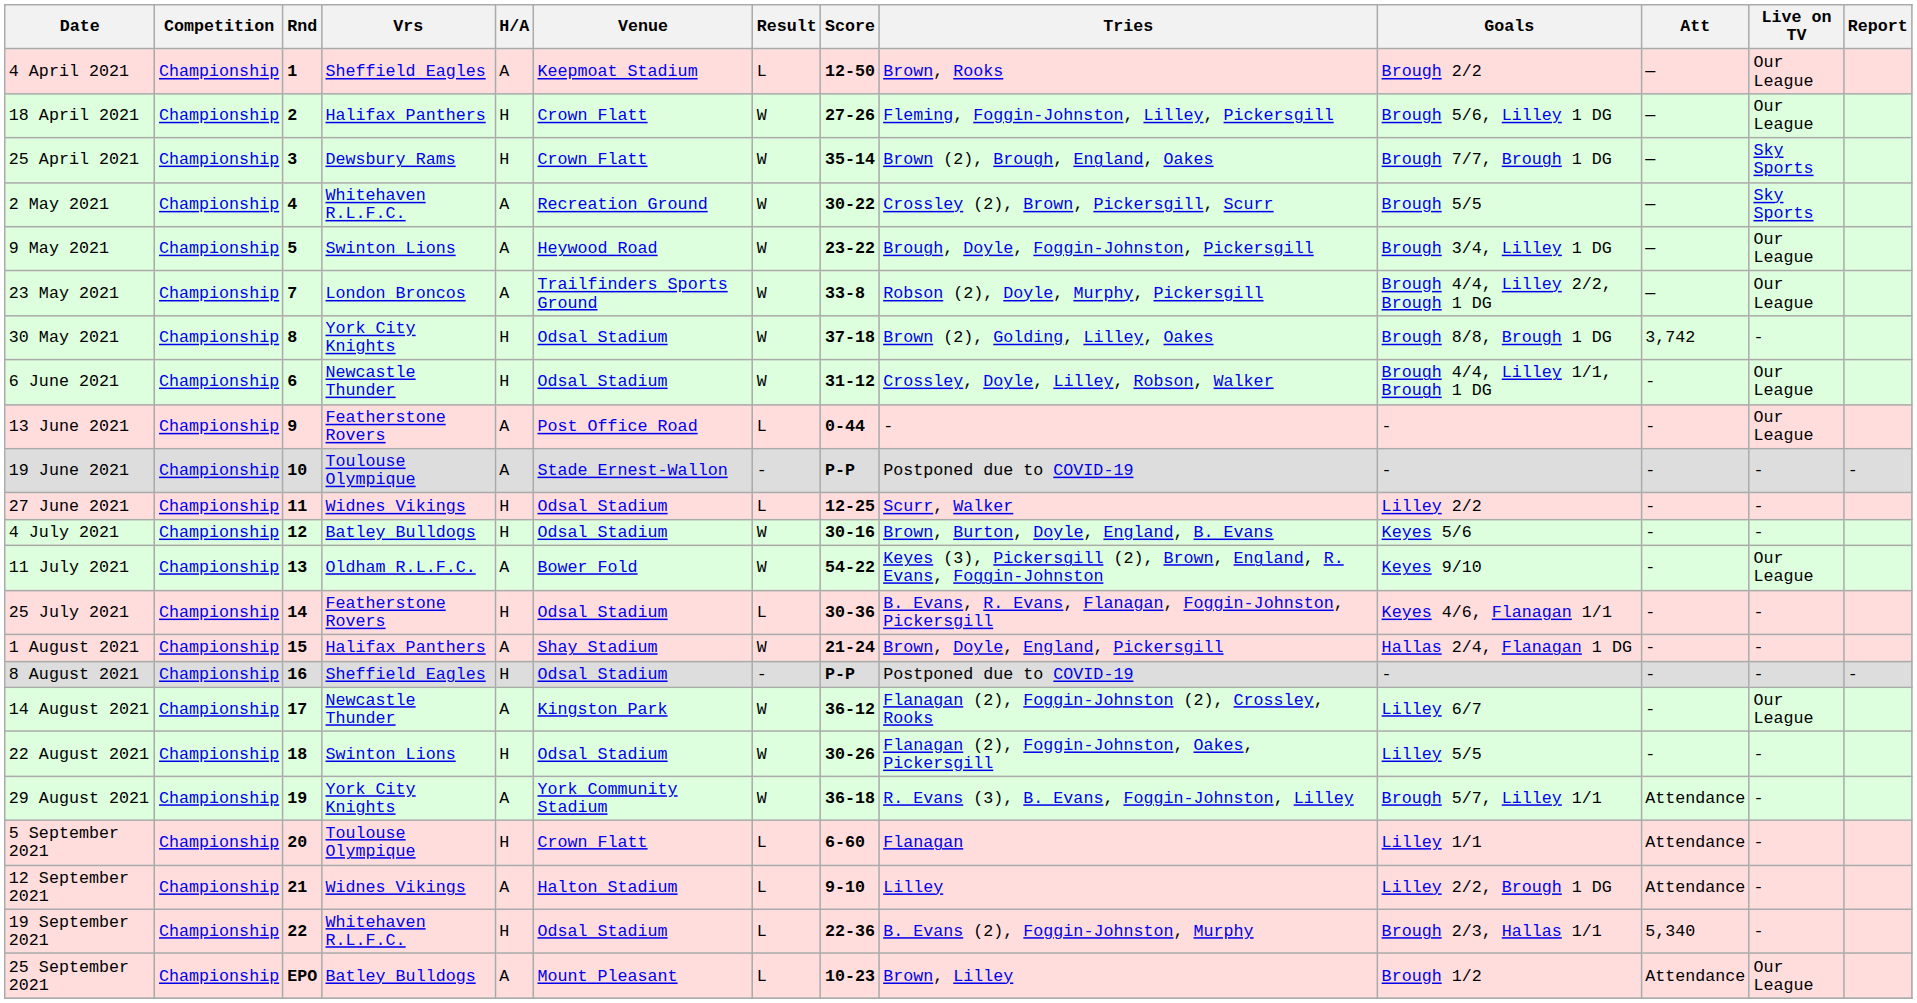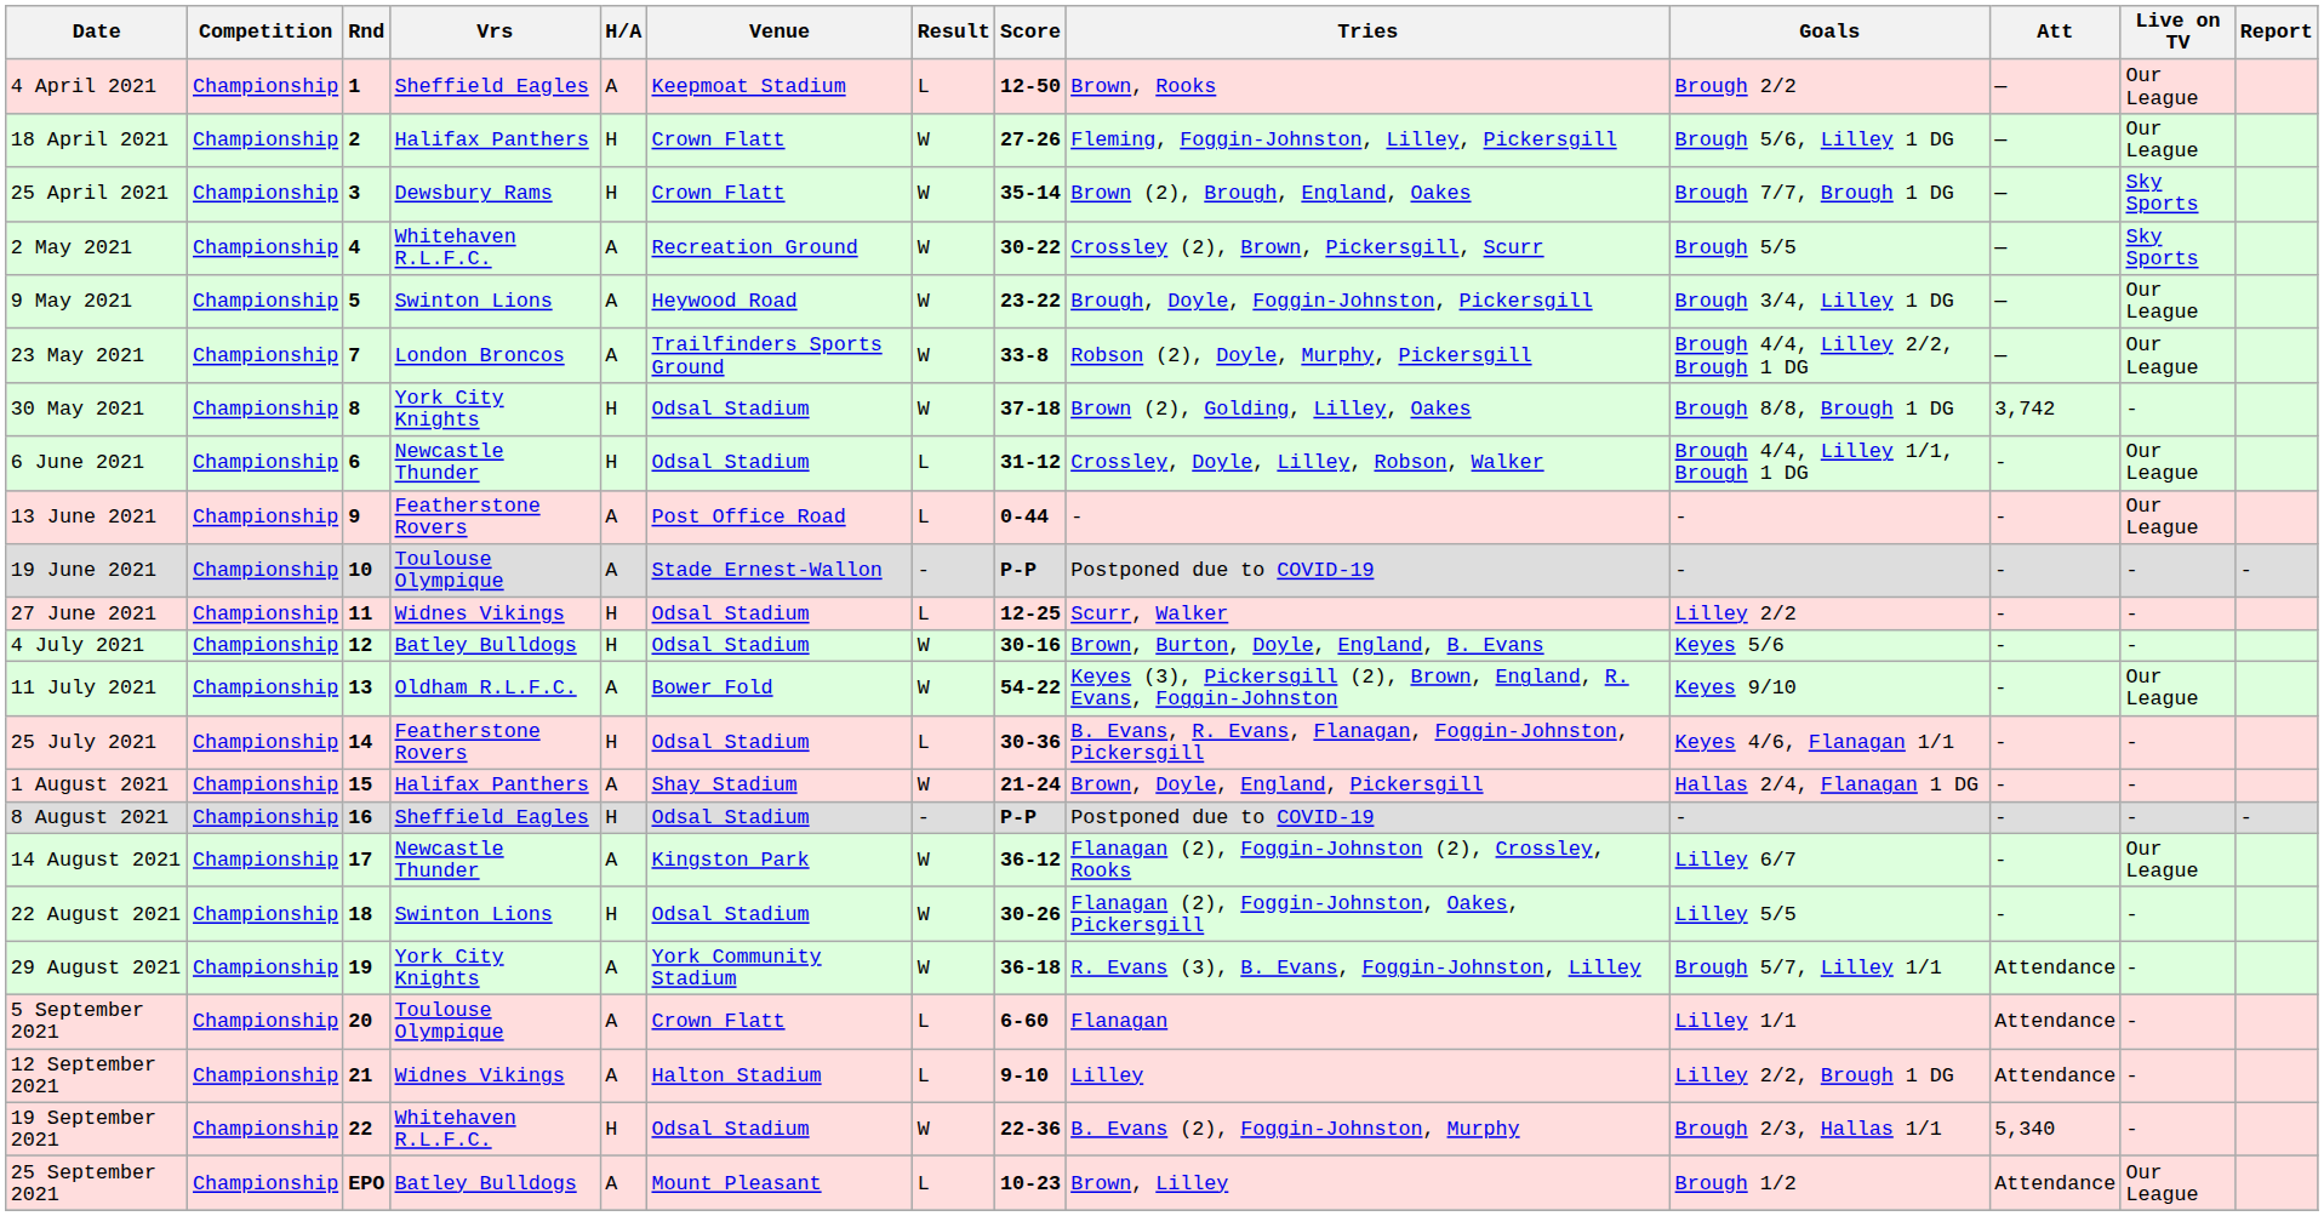6 June 2021 | Result: W -> L
5 September 2021 | H/A: H -> A
19 September 2021 | Result: L -> W
